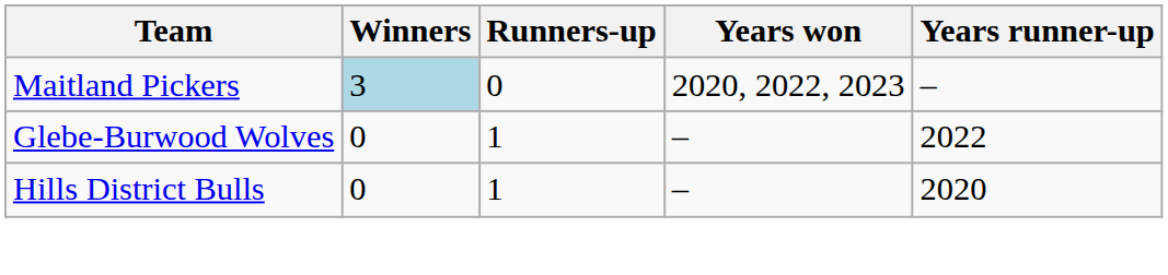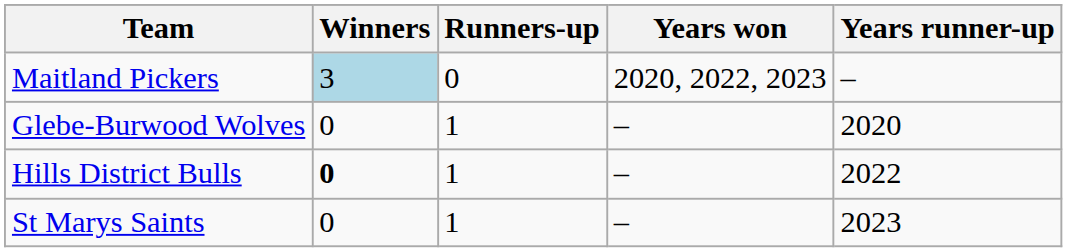Glebe-Burwood Wolves | Years runner-up: 2022 -> 2020
Hills District Bulls | Winners: normal -> bold
Hills District Bulls | Years runner-up: 2020 -> 2022
+ row: St Marys Saints | 0 | 1 | – | 2023
